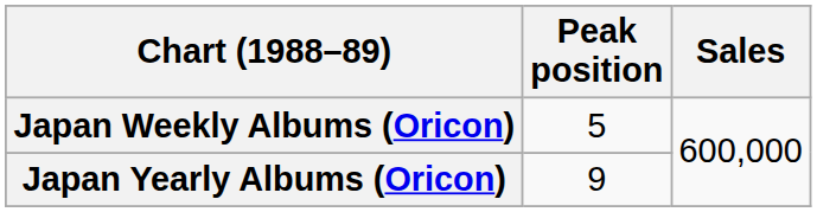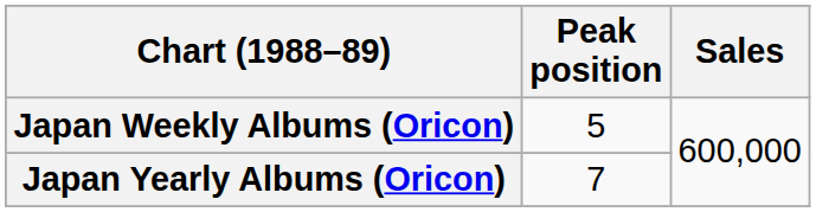Japan Yearly Albums (Oricon) | Peak position: 9 -> 7
